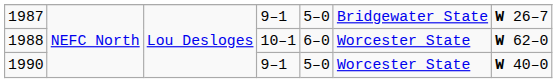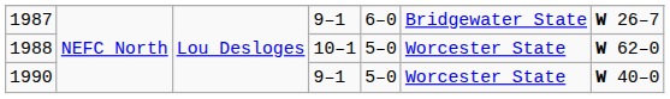1987 | column 5: 5–0 -> 6–0
1988 | column 5: 6–0 -> 5–0
